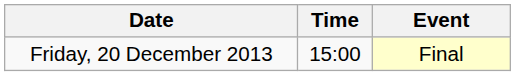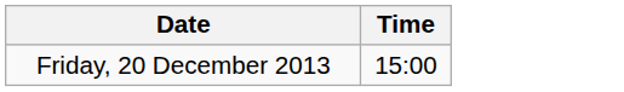- column: Event | Final
